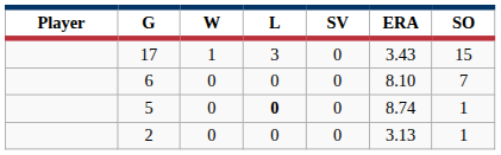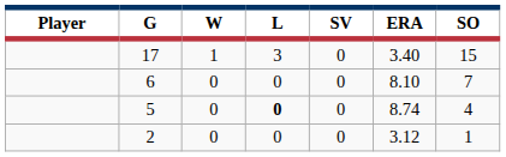17 | ERA: 3.43 -> 3.40
5 | SO: 1 -> 4
2 | ERA: 3.13 -> 3.12
